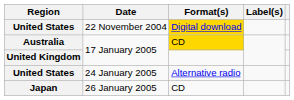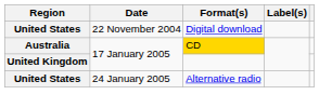United States / 22 November 2004 | Format(s): gold background -> no background
- row: Japan | 26 January 2005 | CD
